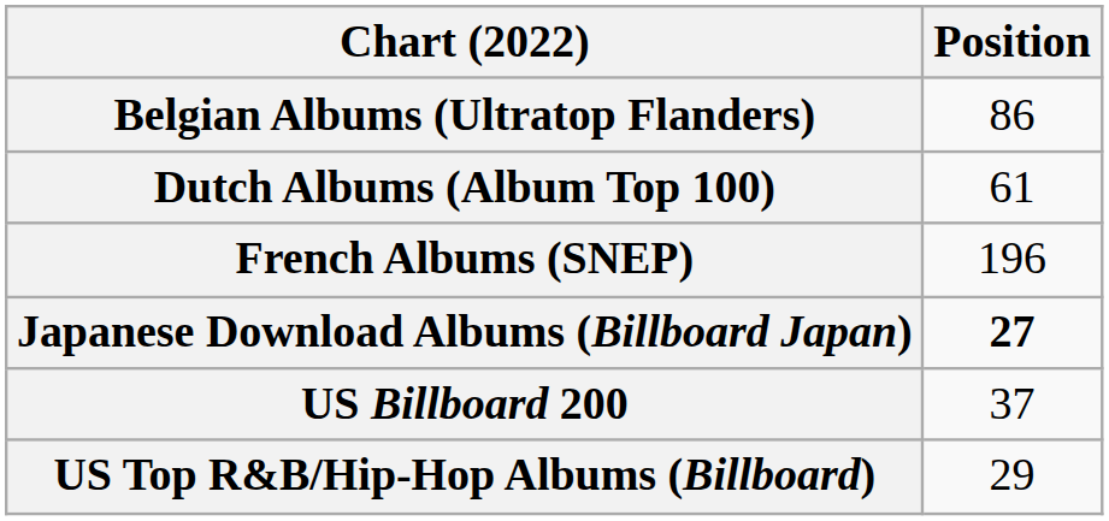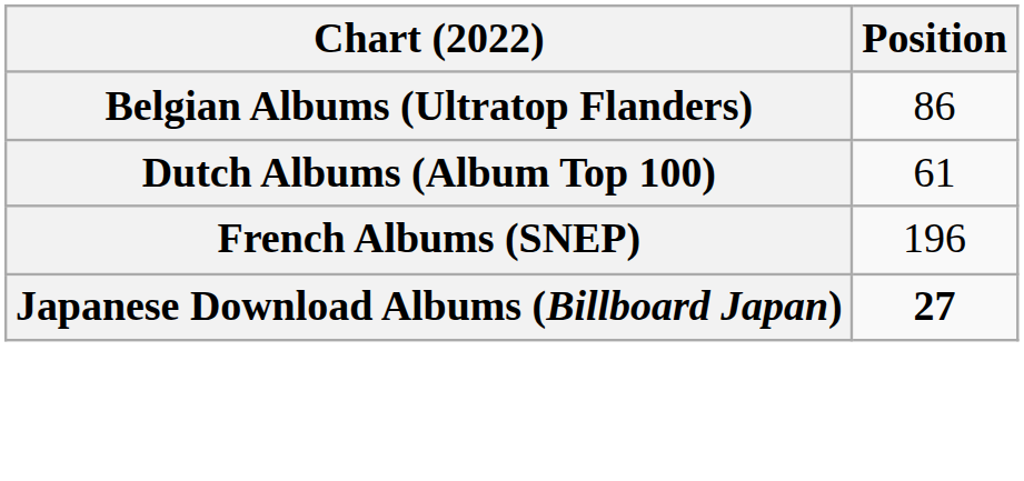- row: US Billboard 200 | 37
- row: US Top R&B/Hip-Hop Albums (Billboard) | 29
